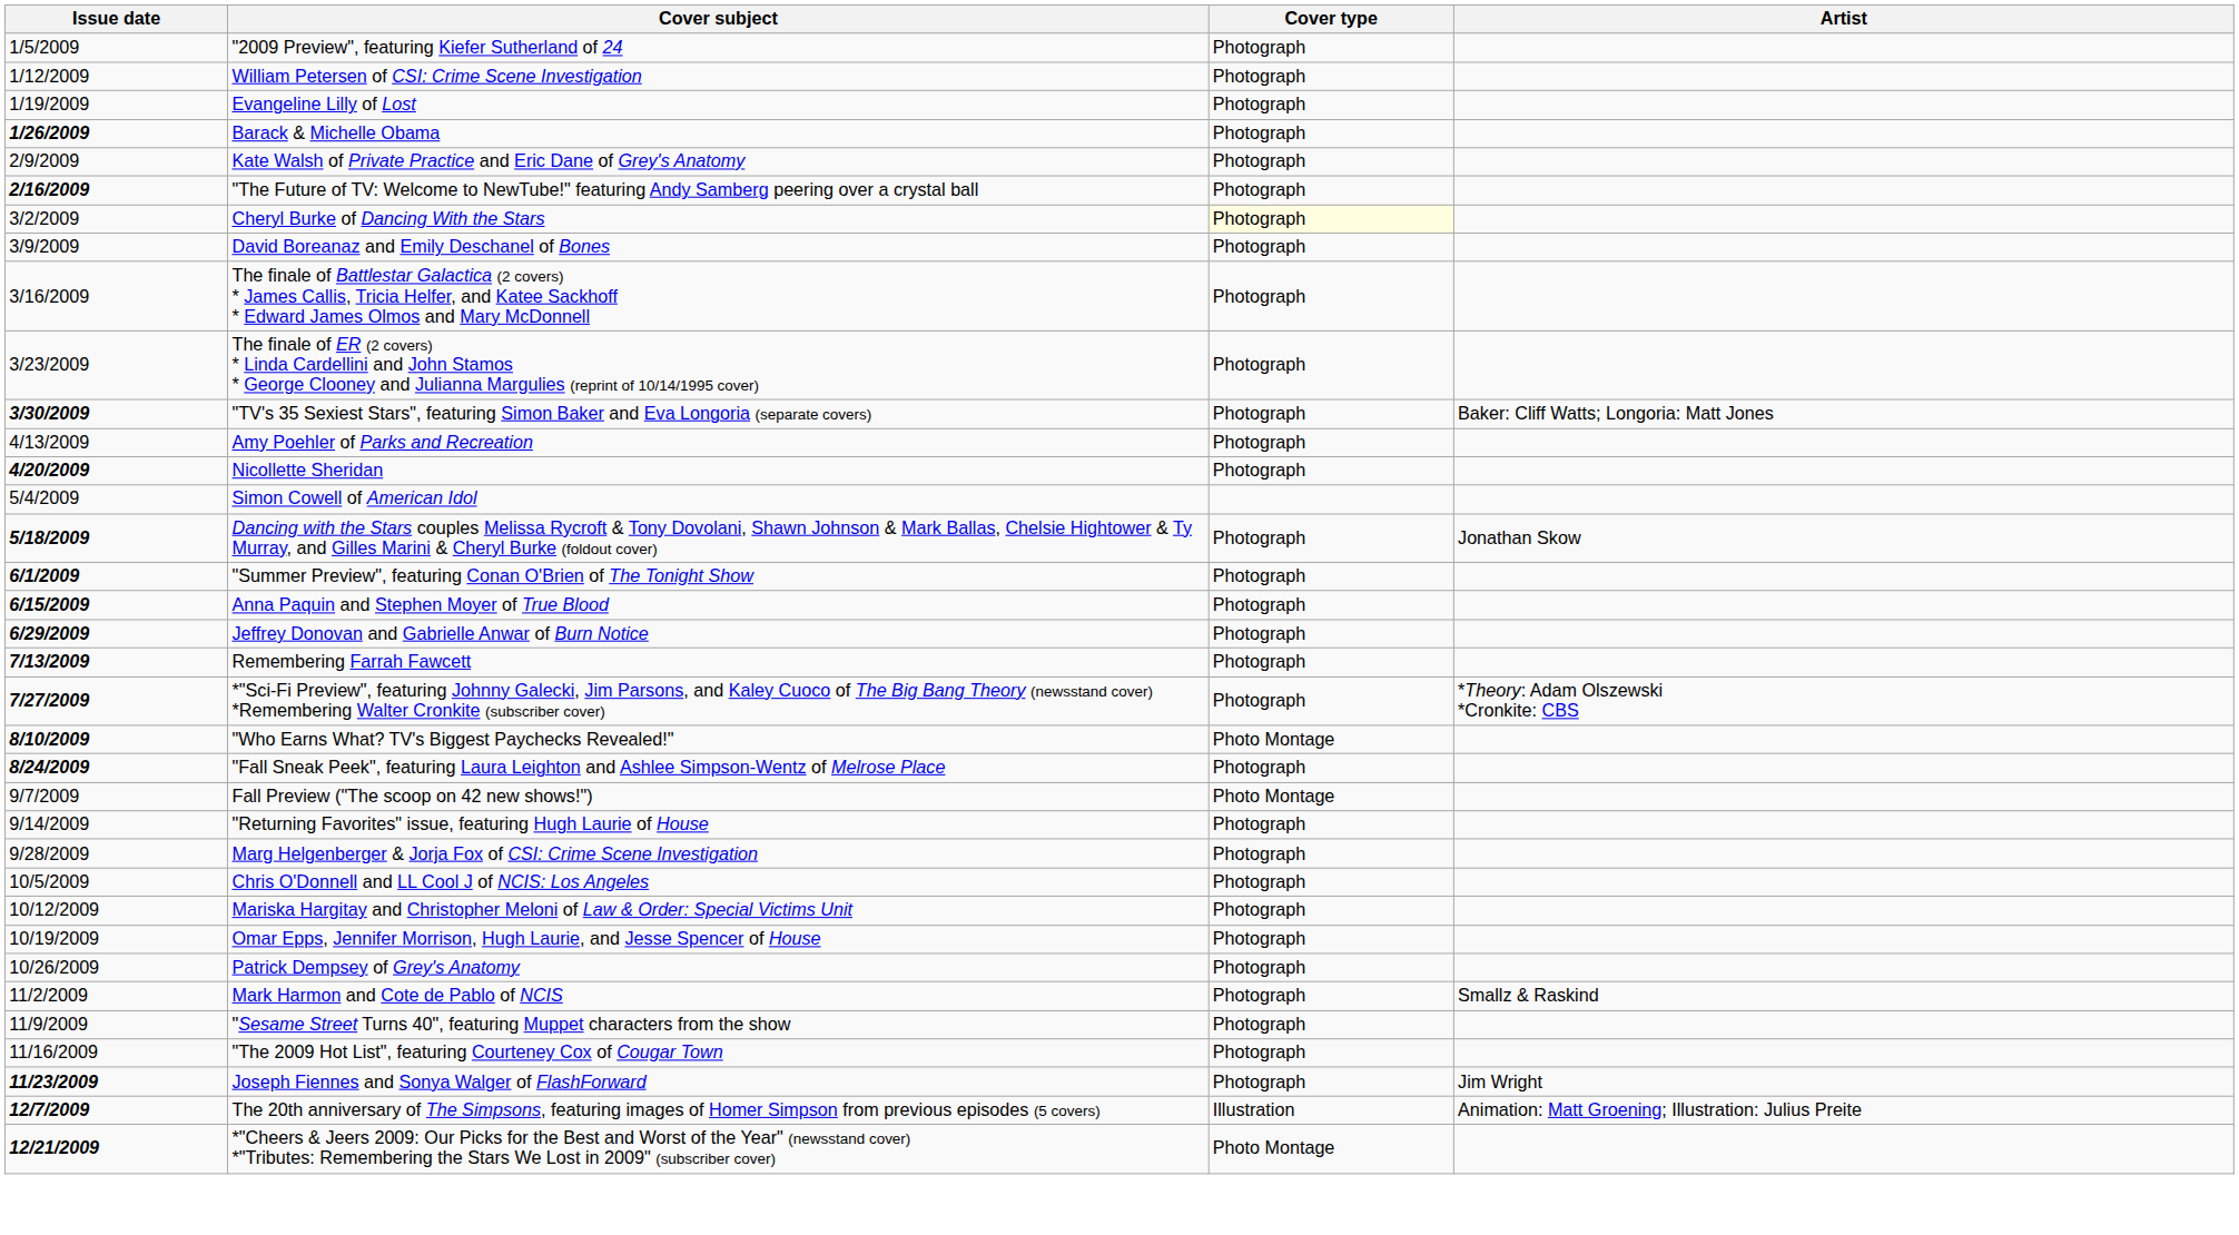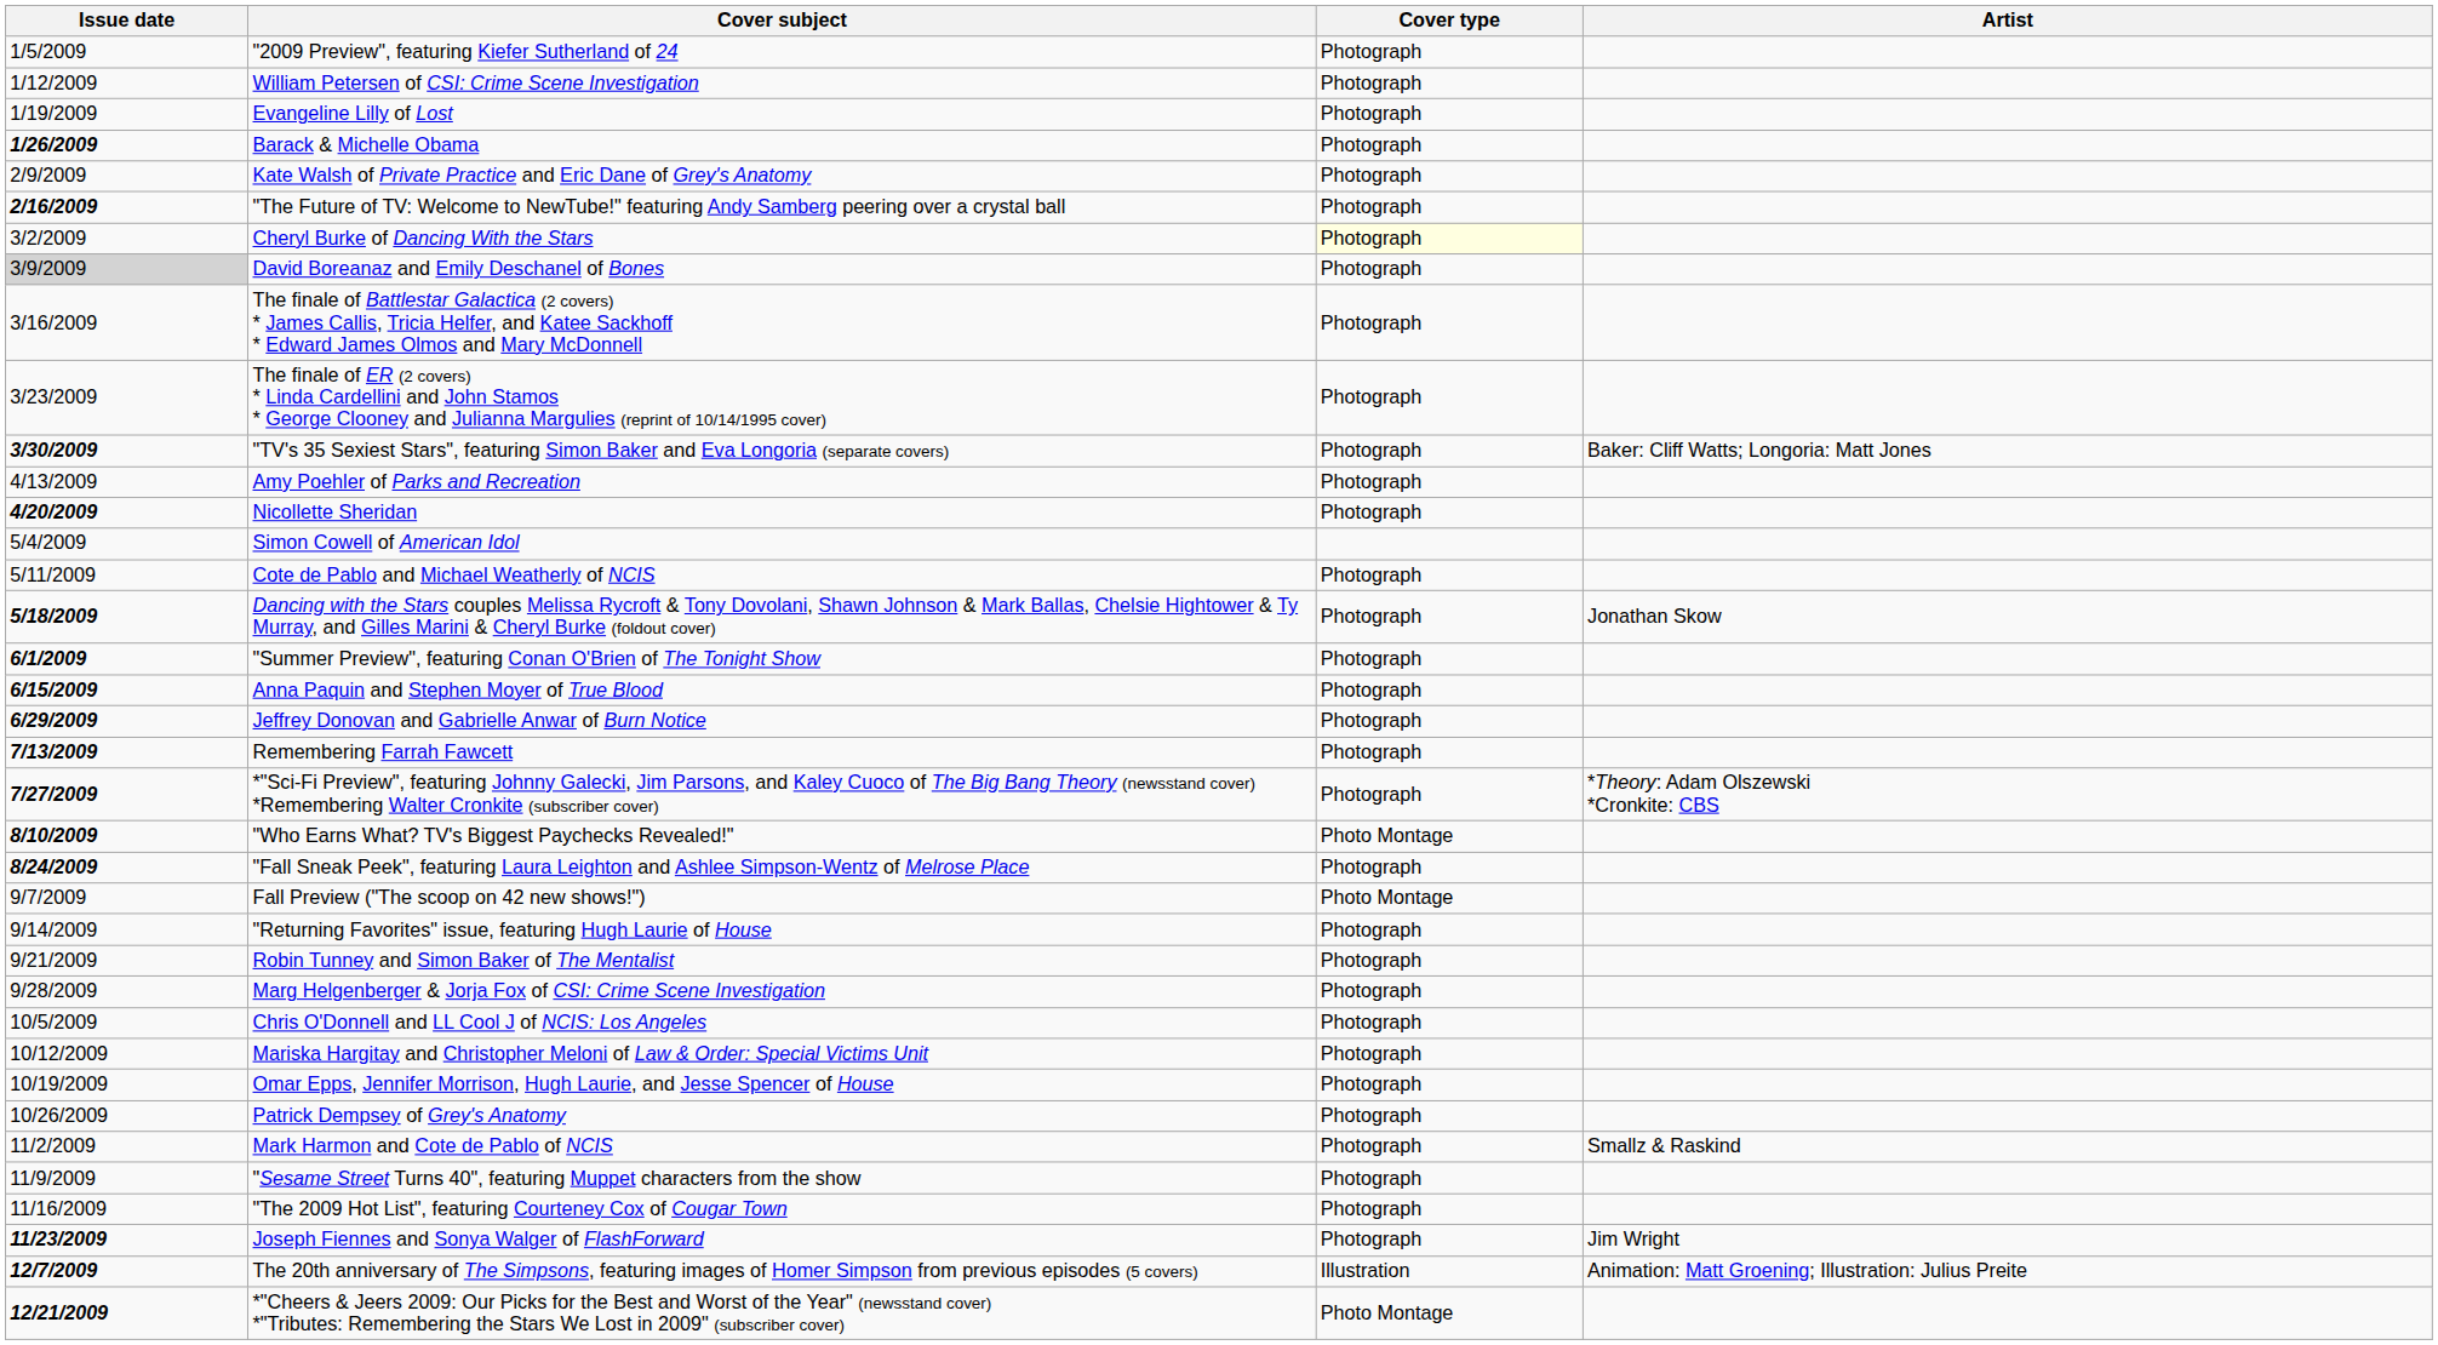David Boreanaz and Emily Deschanel of Bones | Issue date: no background -> lightgrey background
+ row: 5/11/2009 | Cote de Pablo and Michael Weatherly of NCIS | Photograph
+ row: 9/21/2009 | Robin Tunney and Simon Baker of The Mentalist | Photograph
